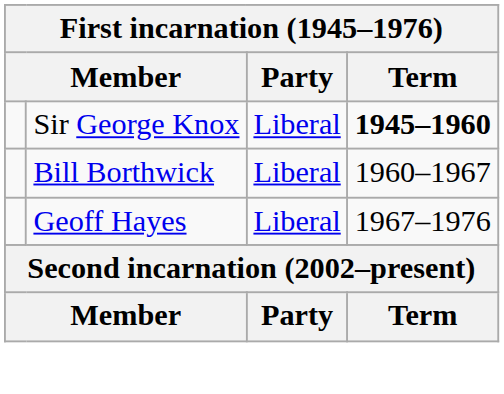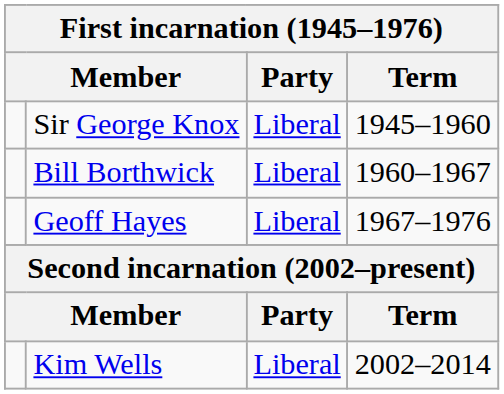Sir George Knox | Term: bold -> normal
+ row: Kim Wells | Liberal | 2002–2014
